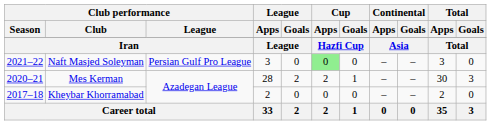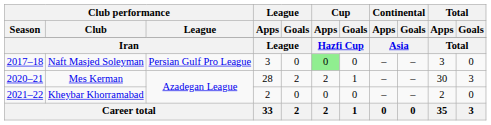Naft Masjed Soleyman | Club performance / Season: 2021–22 -> 2017–18
Kheybar Khorramabad | Club performance / Season: 2017–18 -> 2021–22
